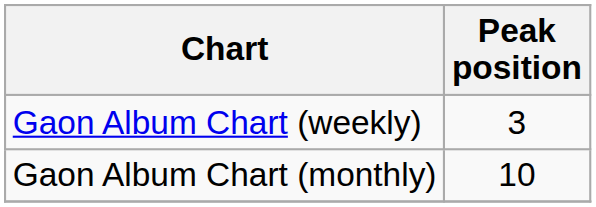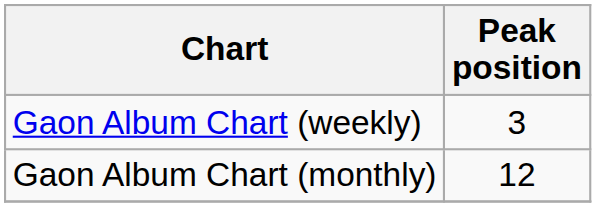Gaon Album Chart (monthly) | Peak position: 10 -> 12
